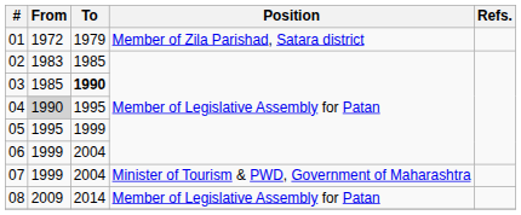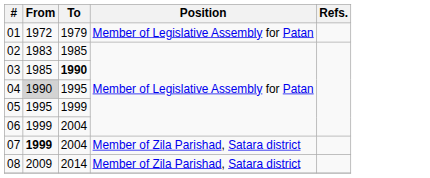01 | Position: Member of Zila Parishad, Satara district -> Member of Legislative Assembly for Patan
07 | From: normal -> bold
07 | Position: Minister of Tourism & PWD, Government of Maharashtra -> Member of Zila Parishad, Satara district
08 | Position: Member of Legislative Assembly for Patan -> Member of Zila Parishad, Satara district
